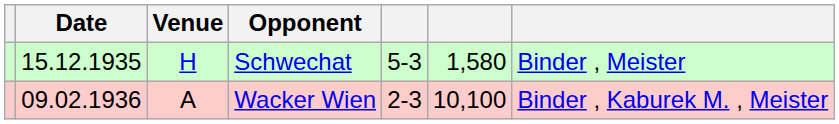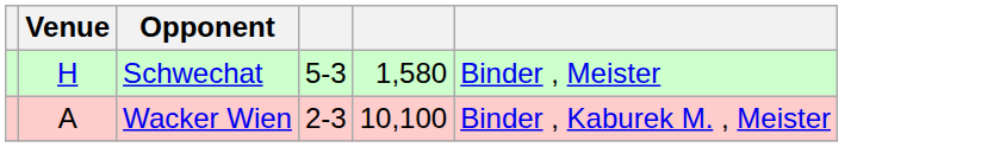- column: Date | 15.12.1935 | 09.02.1936
